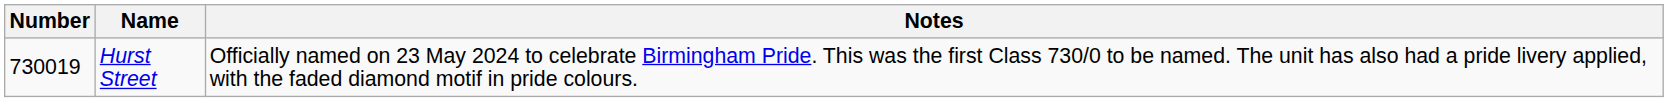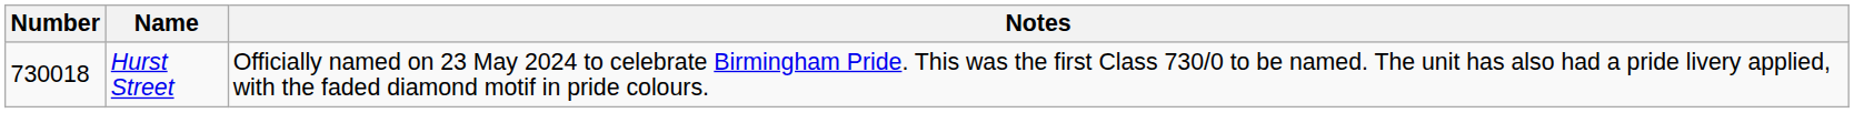Hurst Street | Number: 730019 -> 730018
